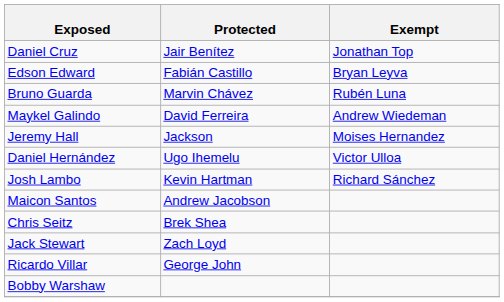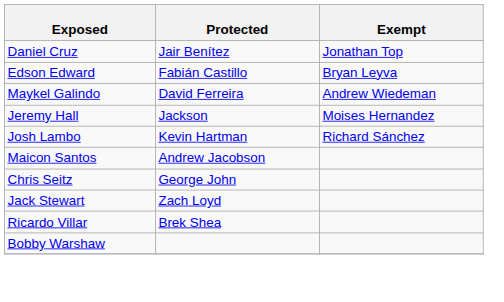- row: Bruno Guarda | Marvin Chávez | Rubén Luna
- row: Daniel Hernández | Ugo Ihemelu | Victor Ulloa
Chris Seitz | Protected: Brek Shea -> George John
Ricardo Villar | Protected: George John -> Brek Shea
